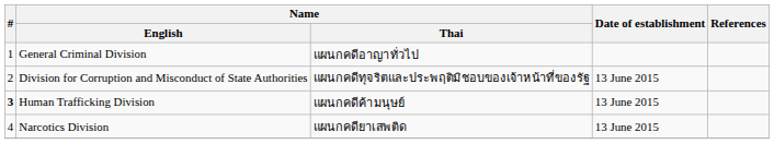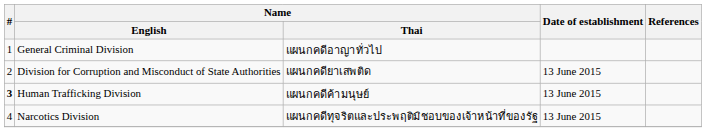Division for Corruption and Misconduct of State Authorities | Name / Thai: แผนกคดีทุจริตและประพฤติมิชอบของเจ้าหน้าที่ของรัฐ -> แผนกคดียาเสพติด
Narcotics Division | Name / Thai: แผนกคดียาเสพติด -> แผนกคดีทุจริตและประพฤติมิชอบของเจ้าหน้าที่ของรัฐ
